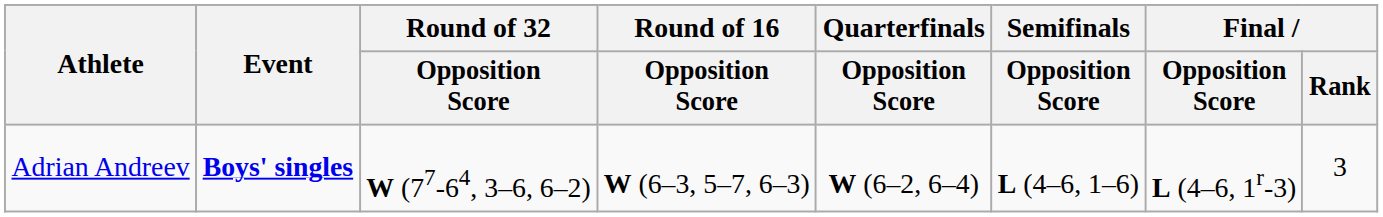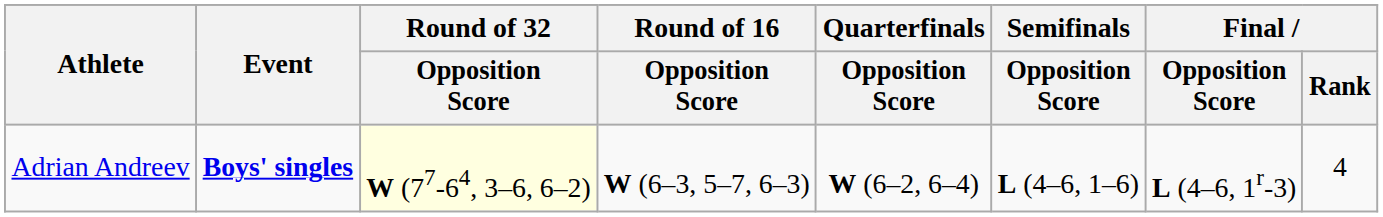Adrian Andreev | Round of 32 / Opposition Score: no background -> lightyellow background
Adrian Andreev | Final / Rank: 3 -> 4
